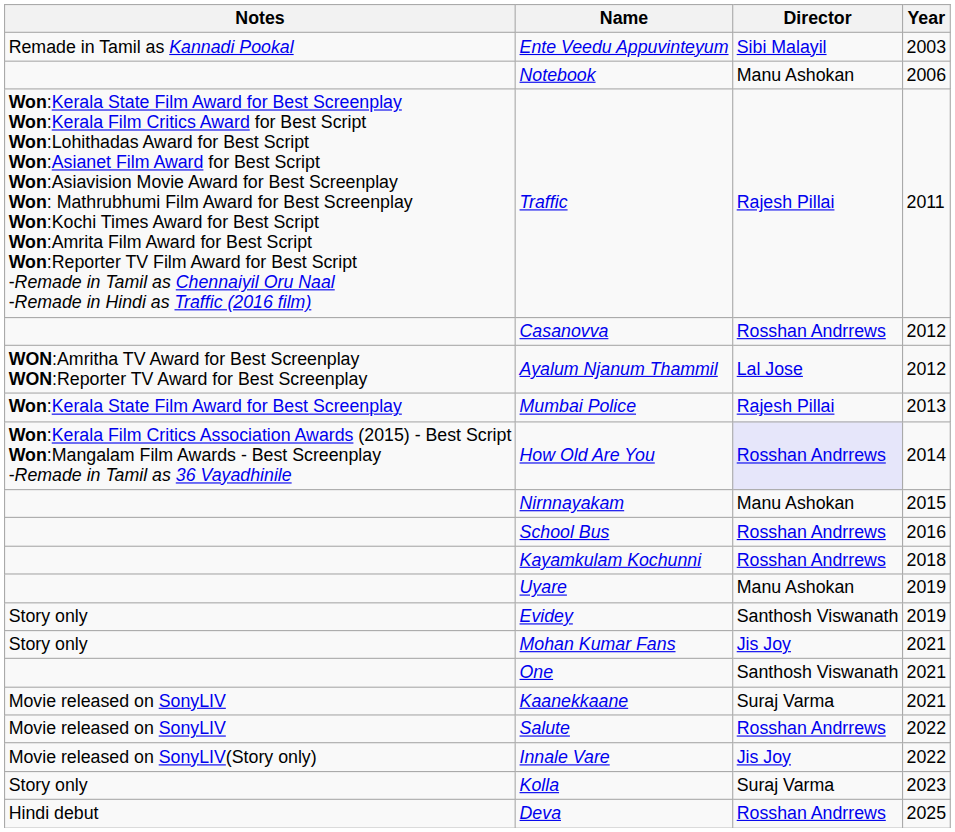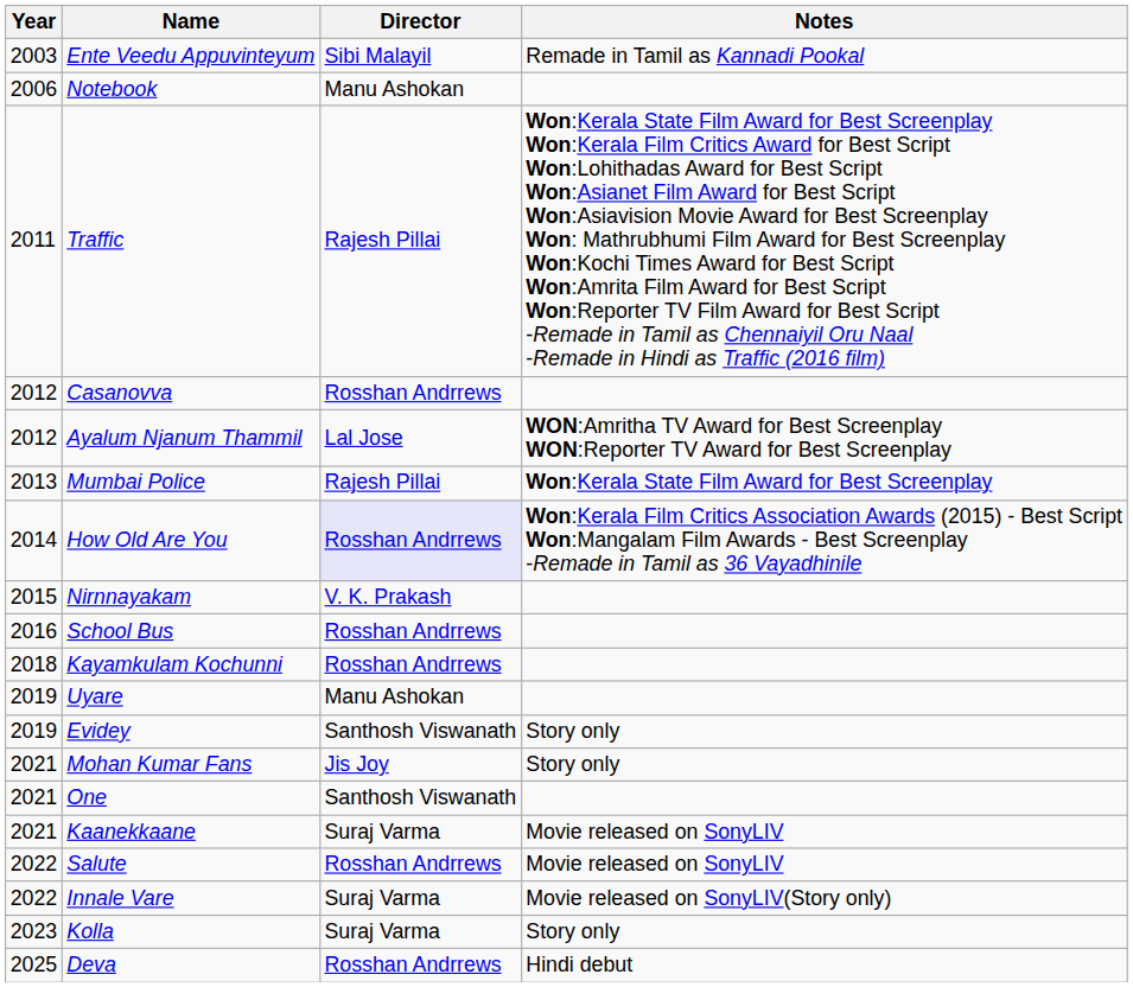columns swapped: Year <-> Notes
Nirnnayakam | Director: Manu Ashokan -> V. K. Prakash
Innale Vare | Director: Jis Joy -> Suraj Varma
